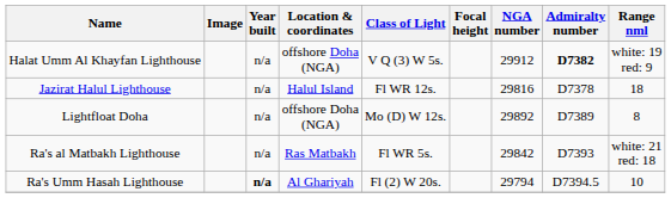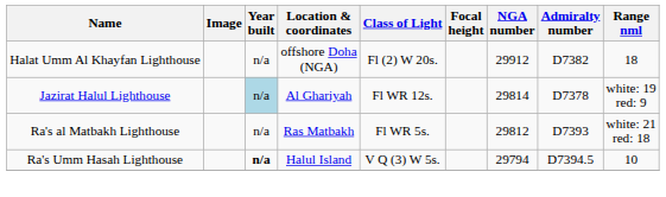Halat Umm Al Khayfan Lighthouse | Class of Light: V Q (3) W 5s. -> Fl (2) W 20s.
Halat Umm Al Khayfan Lighthouse | Admiralty number: bold -> normal
Halat Umm Al Khayfan Lighthouse | Range nml: white: 19 red: 9 -> 18
Jazirat Halul Lighthouse | Year built: no background -> lightblue background
Jazirat Halul Lighthouse | Location & coordinates: Halul Island -> Al Ghariyah
Jazirat Halul Lighthouse | NGA number: 29816 -> 29814
Jazirat Halul Lighthouse | Range nml: 18 -> white: 19 red: 9
- row: Lightfloat Doha | n/a | offshore Doha (NGA) | Mo (D) W 12s. | 29892 | D7389 | 8
Ra's al Matbakh Lighthouse | NGA number: 29842 -> 29812
Ra's Umm Hasah Lighthouse | Location & coordinates: Al Ghariyah -> Halul Island
Ra's Umm Hasah Lighthouse | Class of Light: Fl (2) W 20s. -> V Q (3) W 5s.
